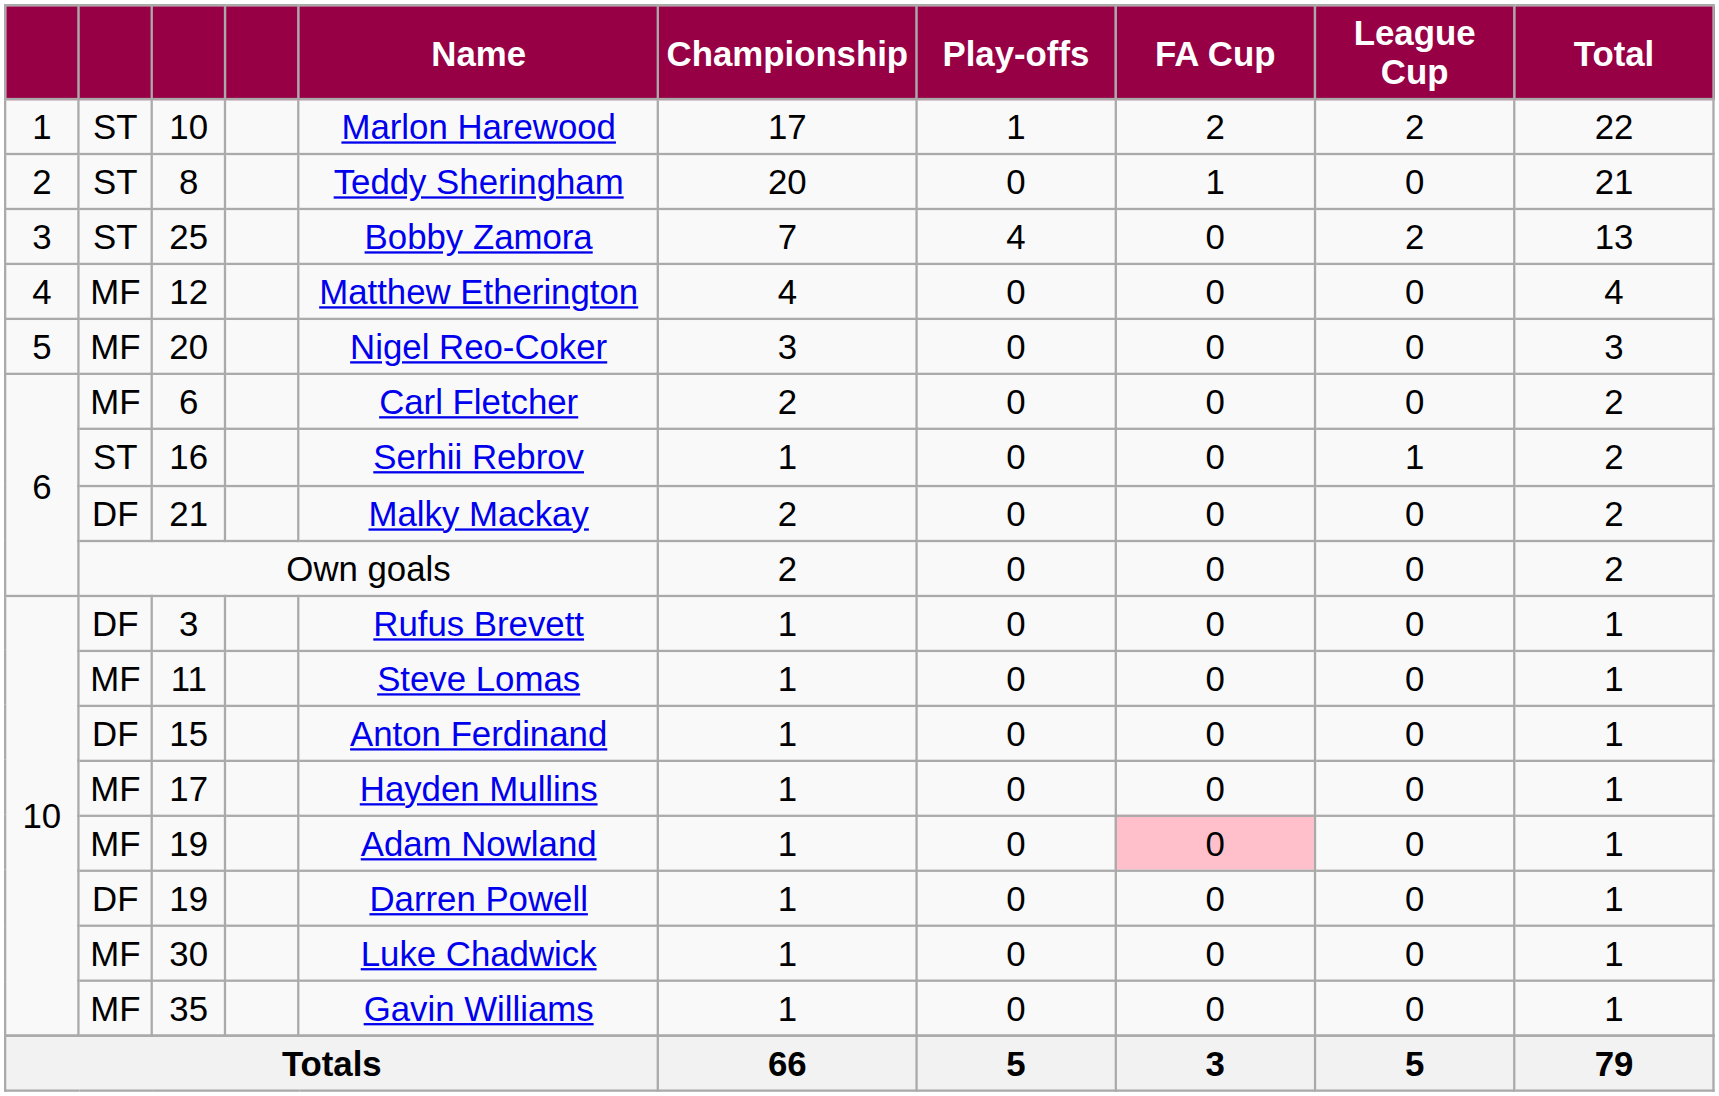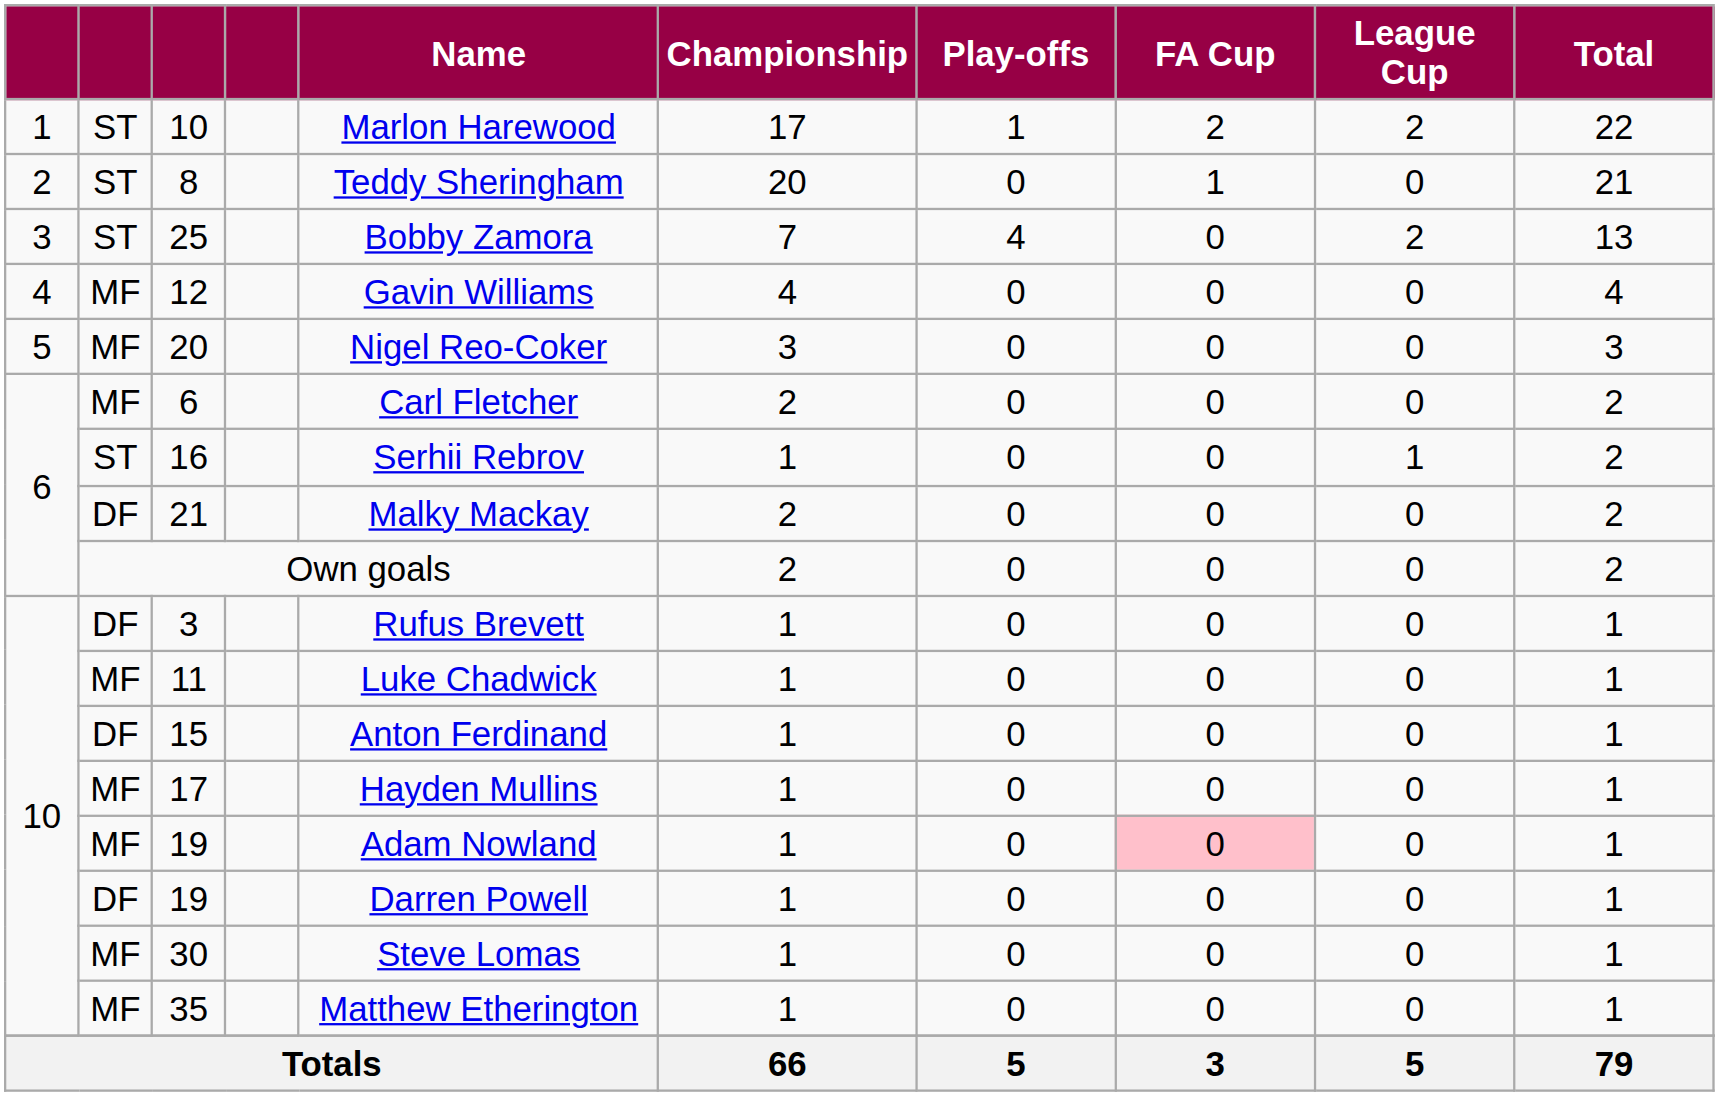12 | Name: Matthew Etherington -> Gavin Williams
11 | Name: Steve Lomas -> Luke Chadwick
30 | Name: Luke Chadwick -> Steve Lomas
35 | Name: Gavin Williams -> Matthew Etherington
